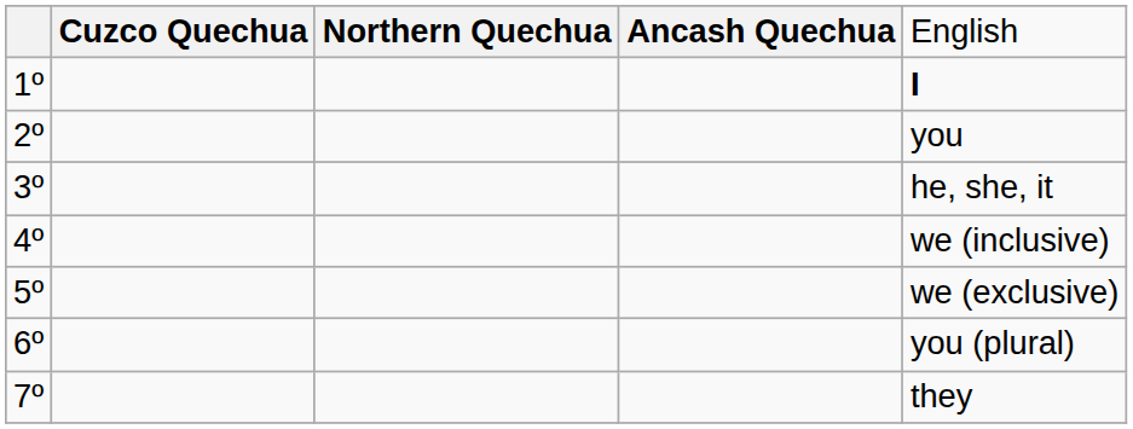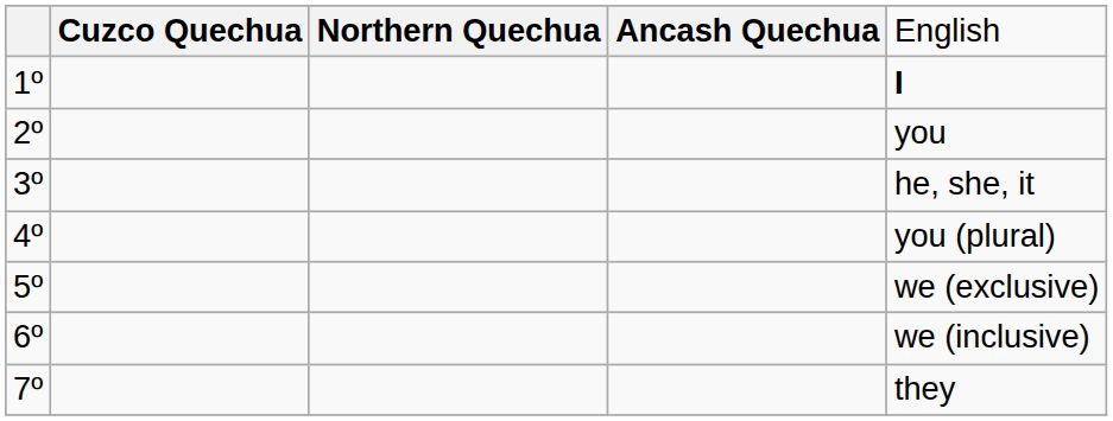4º | column 5: we (inclusive) -> you (plural)
6º | column 5: you (plural) -> we (inclusive)
